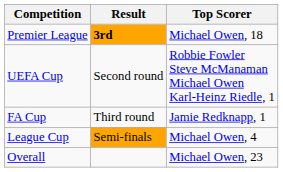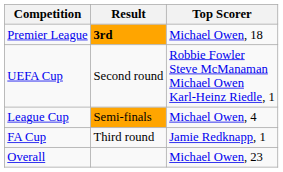rows swapped: FA Cup <-> League Cup
